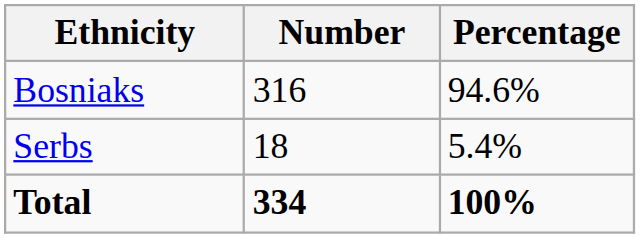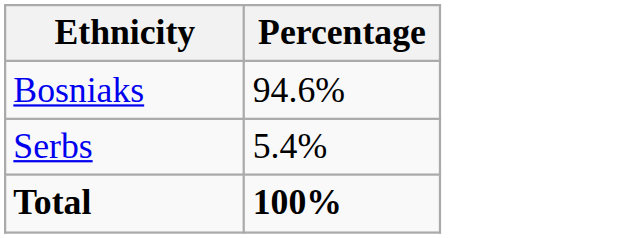- column: Number | 316 | 18 | 334
